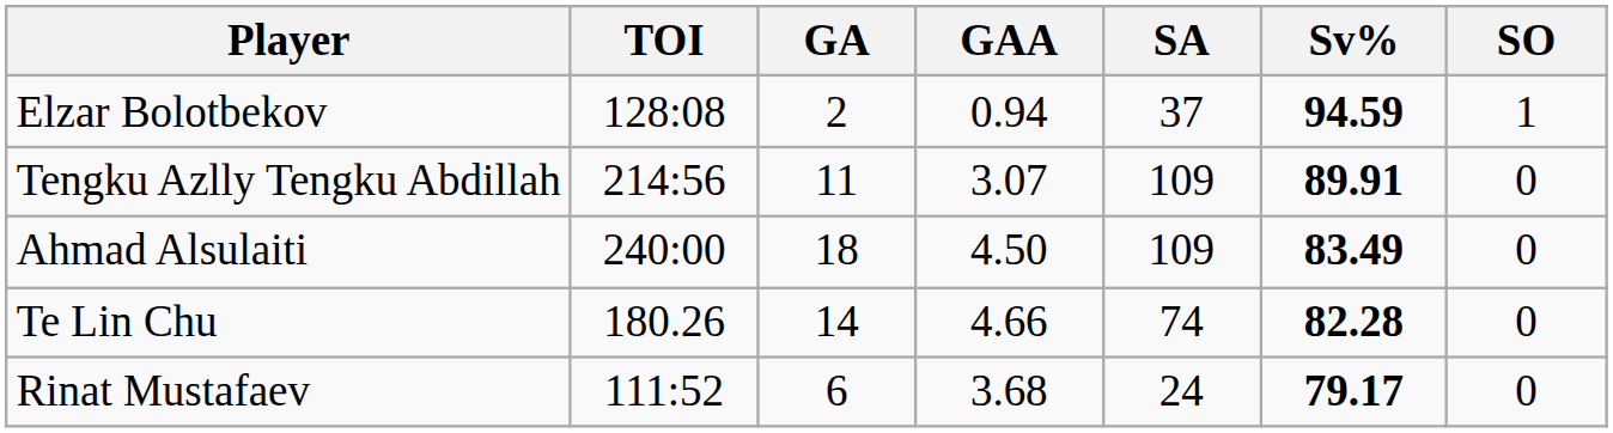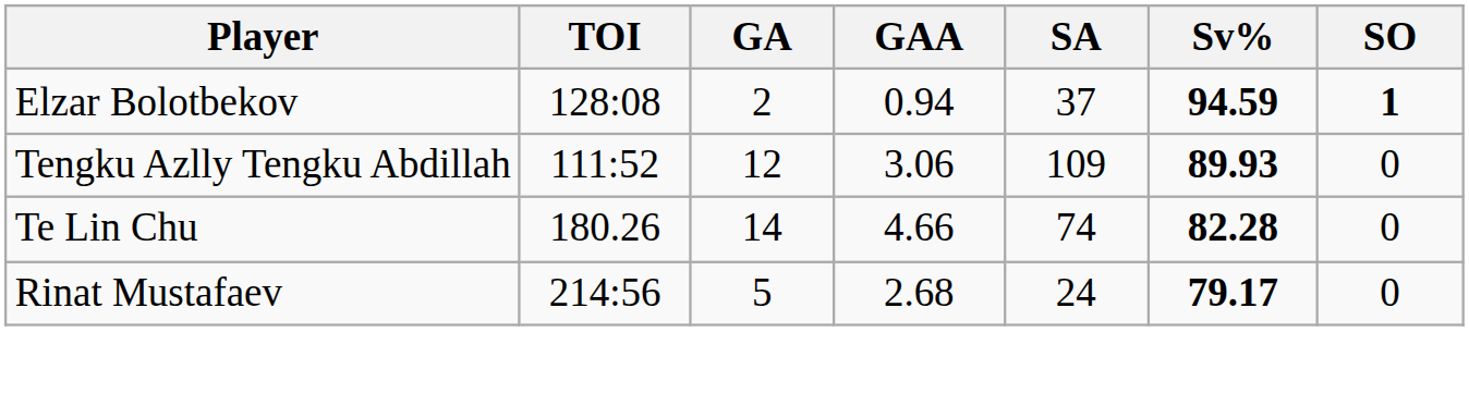Elzar Bolotbekov | SO: normal -> bold
Tengku Azlly Tengku Abdillah | TOI: 214:56 -> 111:52
Tengku Azlly Tengku Abdillah | GA: 11 -> 12
Tengku Azlly Tengku Abdillah | GAA: 3.07 -> 3.06
Tengku Azlly Tengku Abdillah | Sv%: 89.91 -> 89.93
- row: Ahmad Alsulaiti | 240:00 | 18 | 4.50 | 109 | 83.49 | 0
Rinat Mustafaev | TOI: 111:52 -> 214:56
Rinat Mustafaev | GA: 6 -> 5
Rinat Mustafaev | GAA: 3.68 -> 2.68
